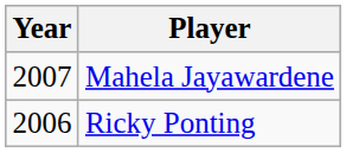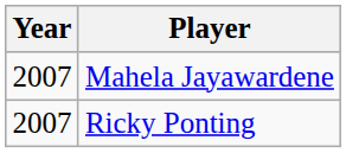Ricky Ponting | Year: 2006 -> 2007
